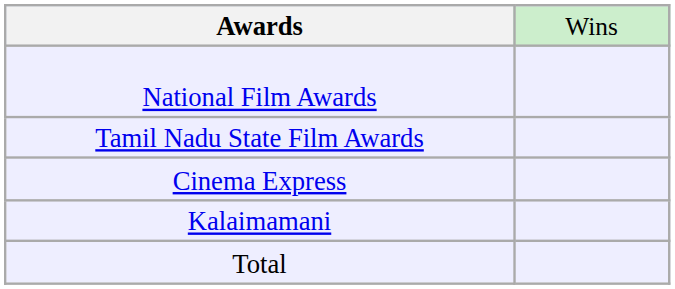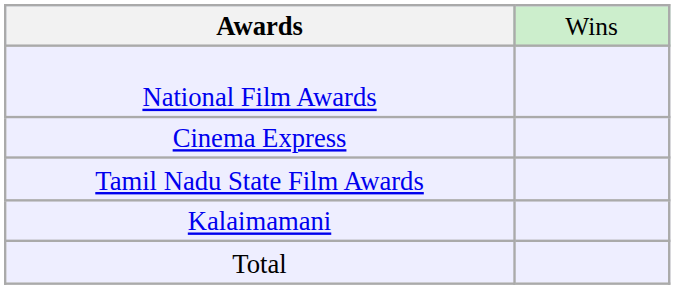rows swapped: Tamil Nadu State Film Awards <-> Cinema Express
